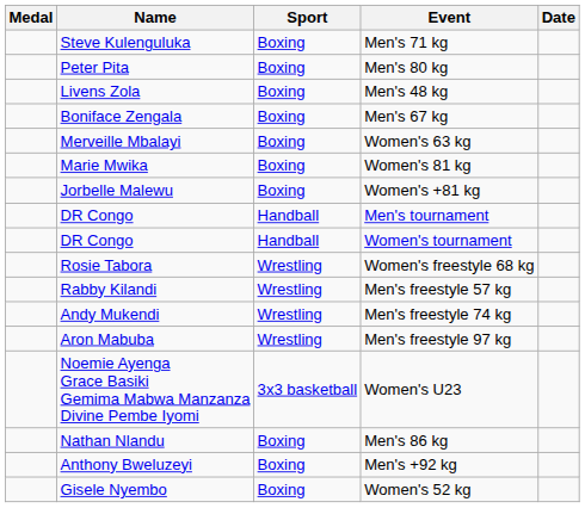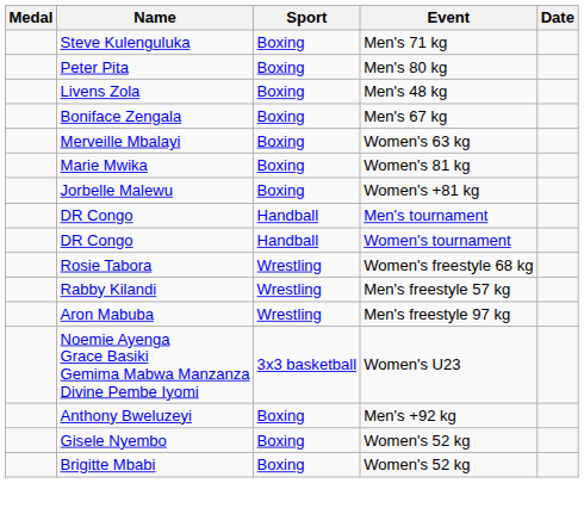- row: Andy Mukendi | Wrestling | Men's freestyle 74 kg
- row: Nathan Nlandu | Boxing | Men's 86 kg
+ row: Brigitte Mbabi | Boxing | Women's 52 kg
